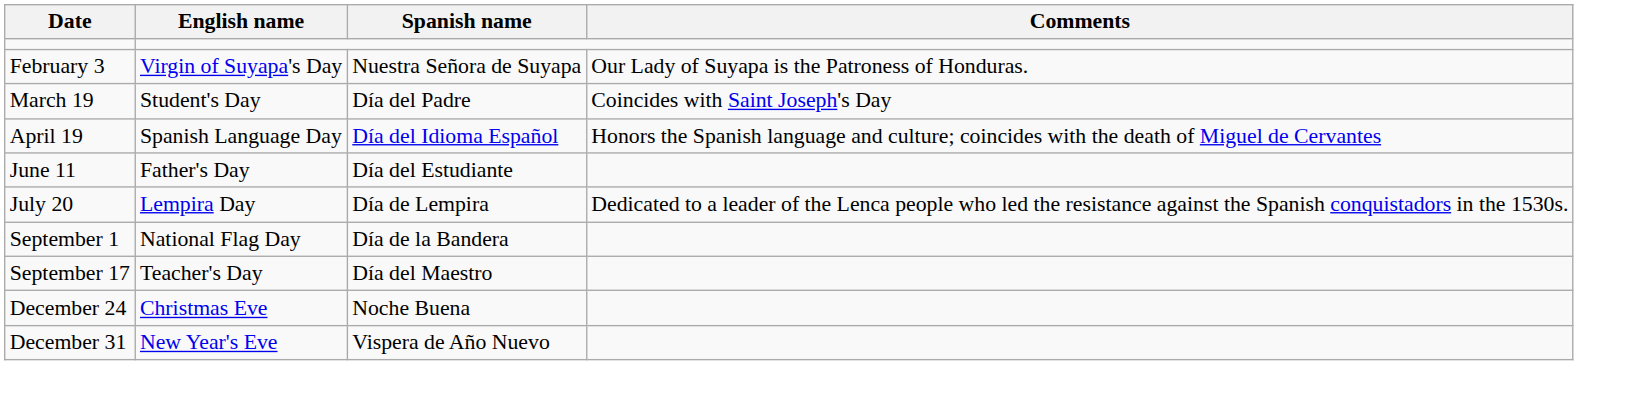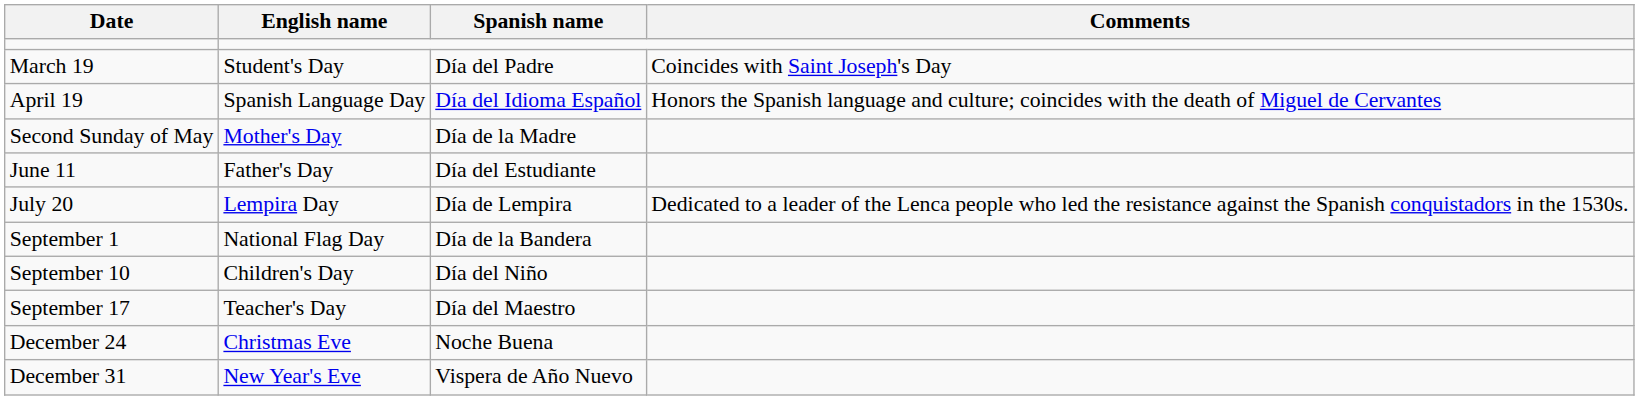- row: February 3 | Virgin of Suyapa's Day | Nuestra Señora de Suyapa | Our Lady of Suyapa is the Patroness of Honduras.
+ row: Second Sunday of May | Mother's Day | Día de la Madre
+ row: September 10 | Children's Day | Día del Niño
